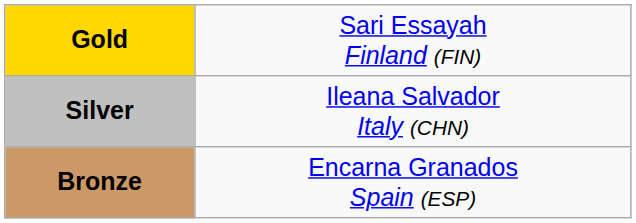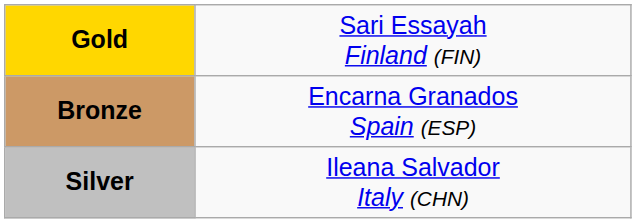rows swapped: Silver <-> Bronze
